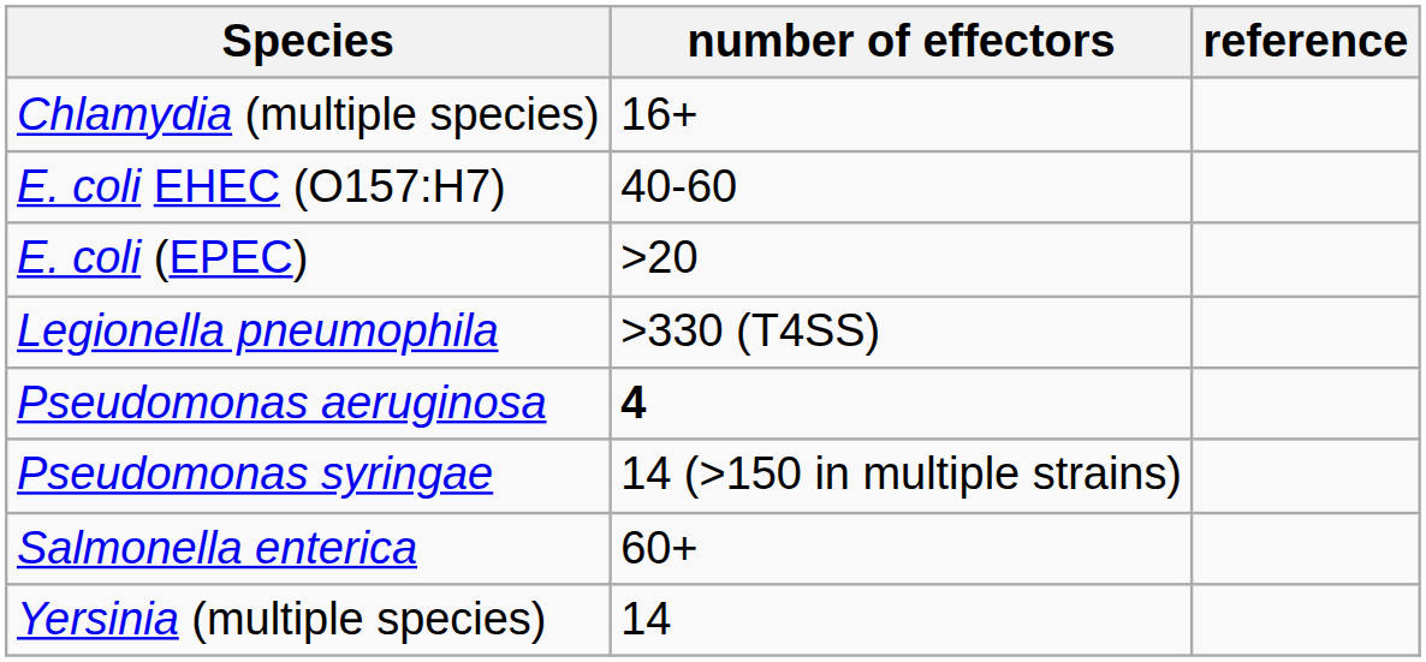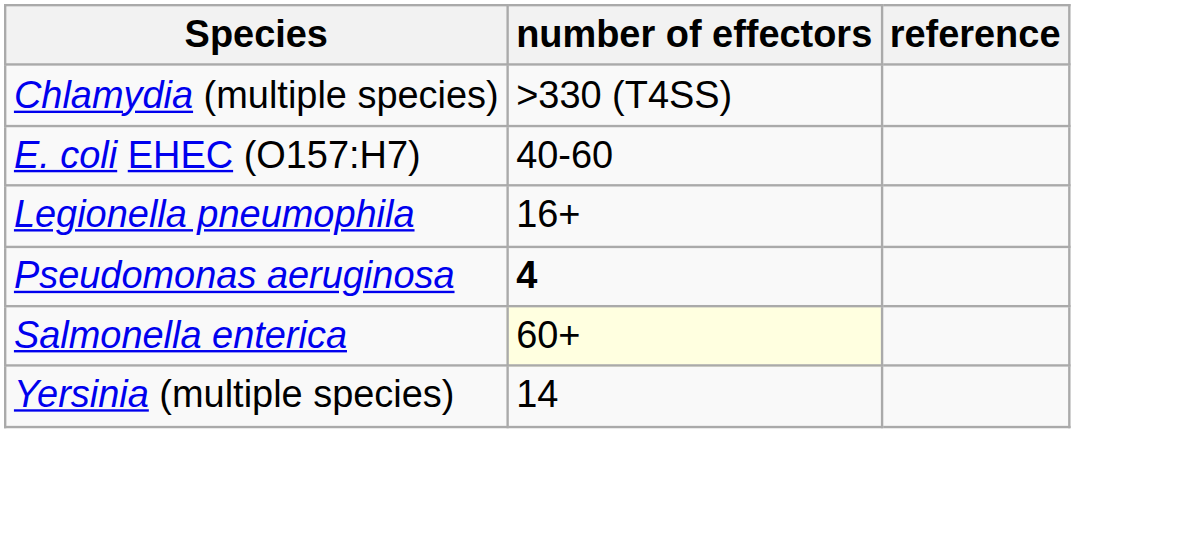Chlamydia (multiple species) | number of effectors: 16+ -> >330 (T4SS)
- row: E. coli (EPEC) | >20
Legionella pneumophila | number of effectors: >330 (T4SS) -> 16+
- row: Pseudomonas syringae | 14 (>150 in multiple strains)
Salmonella enterica | number of effectors: no background -> lightyellow background
